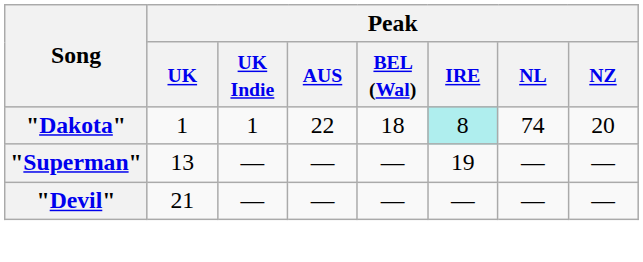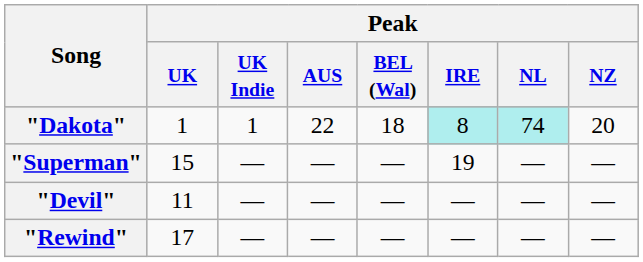"Dakota" | Peak / NL: no background -> paleturquoise background
"Superman" | Peak / UK: 13 -> 15
"Devil" | Peak / UK: 21 -> 11
+ row: "Rewind" | 17 | — | — | — | — | — | —
